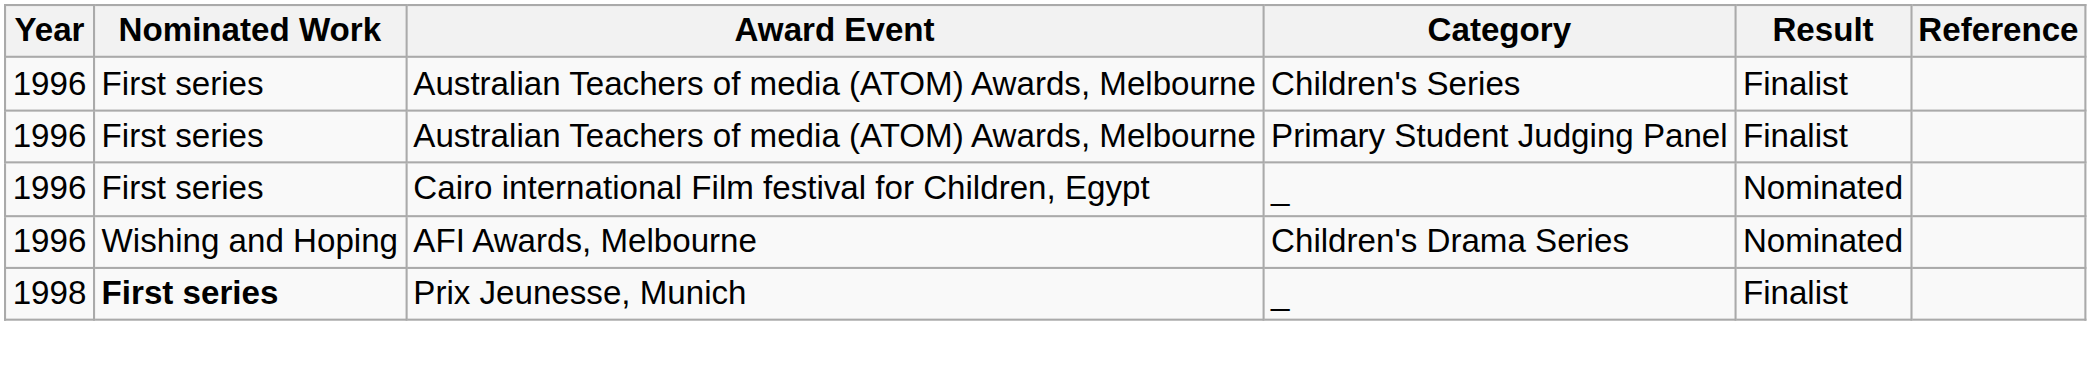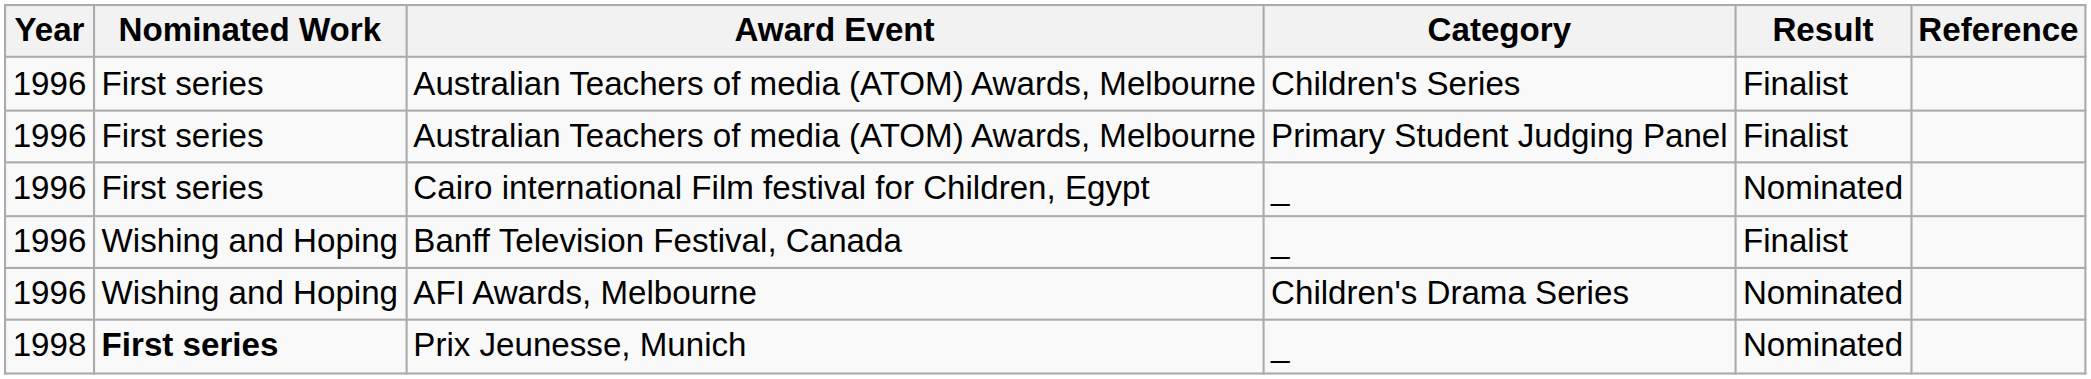+ row: 1996 | Wishing and Hoping | Banff Television Festival, Canada | _ | Finalist
Prix Jeunesse, Munich | Result: Finalist -> Nominated
